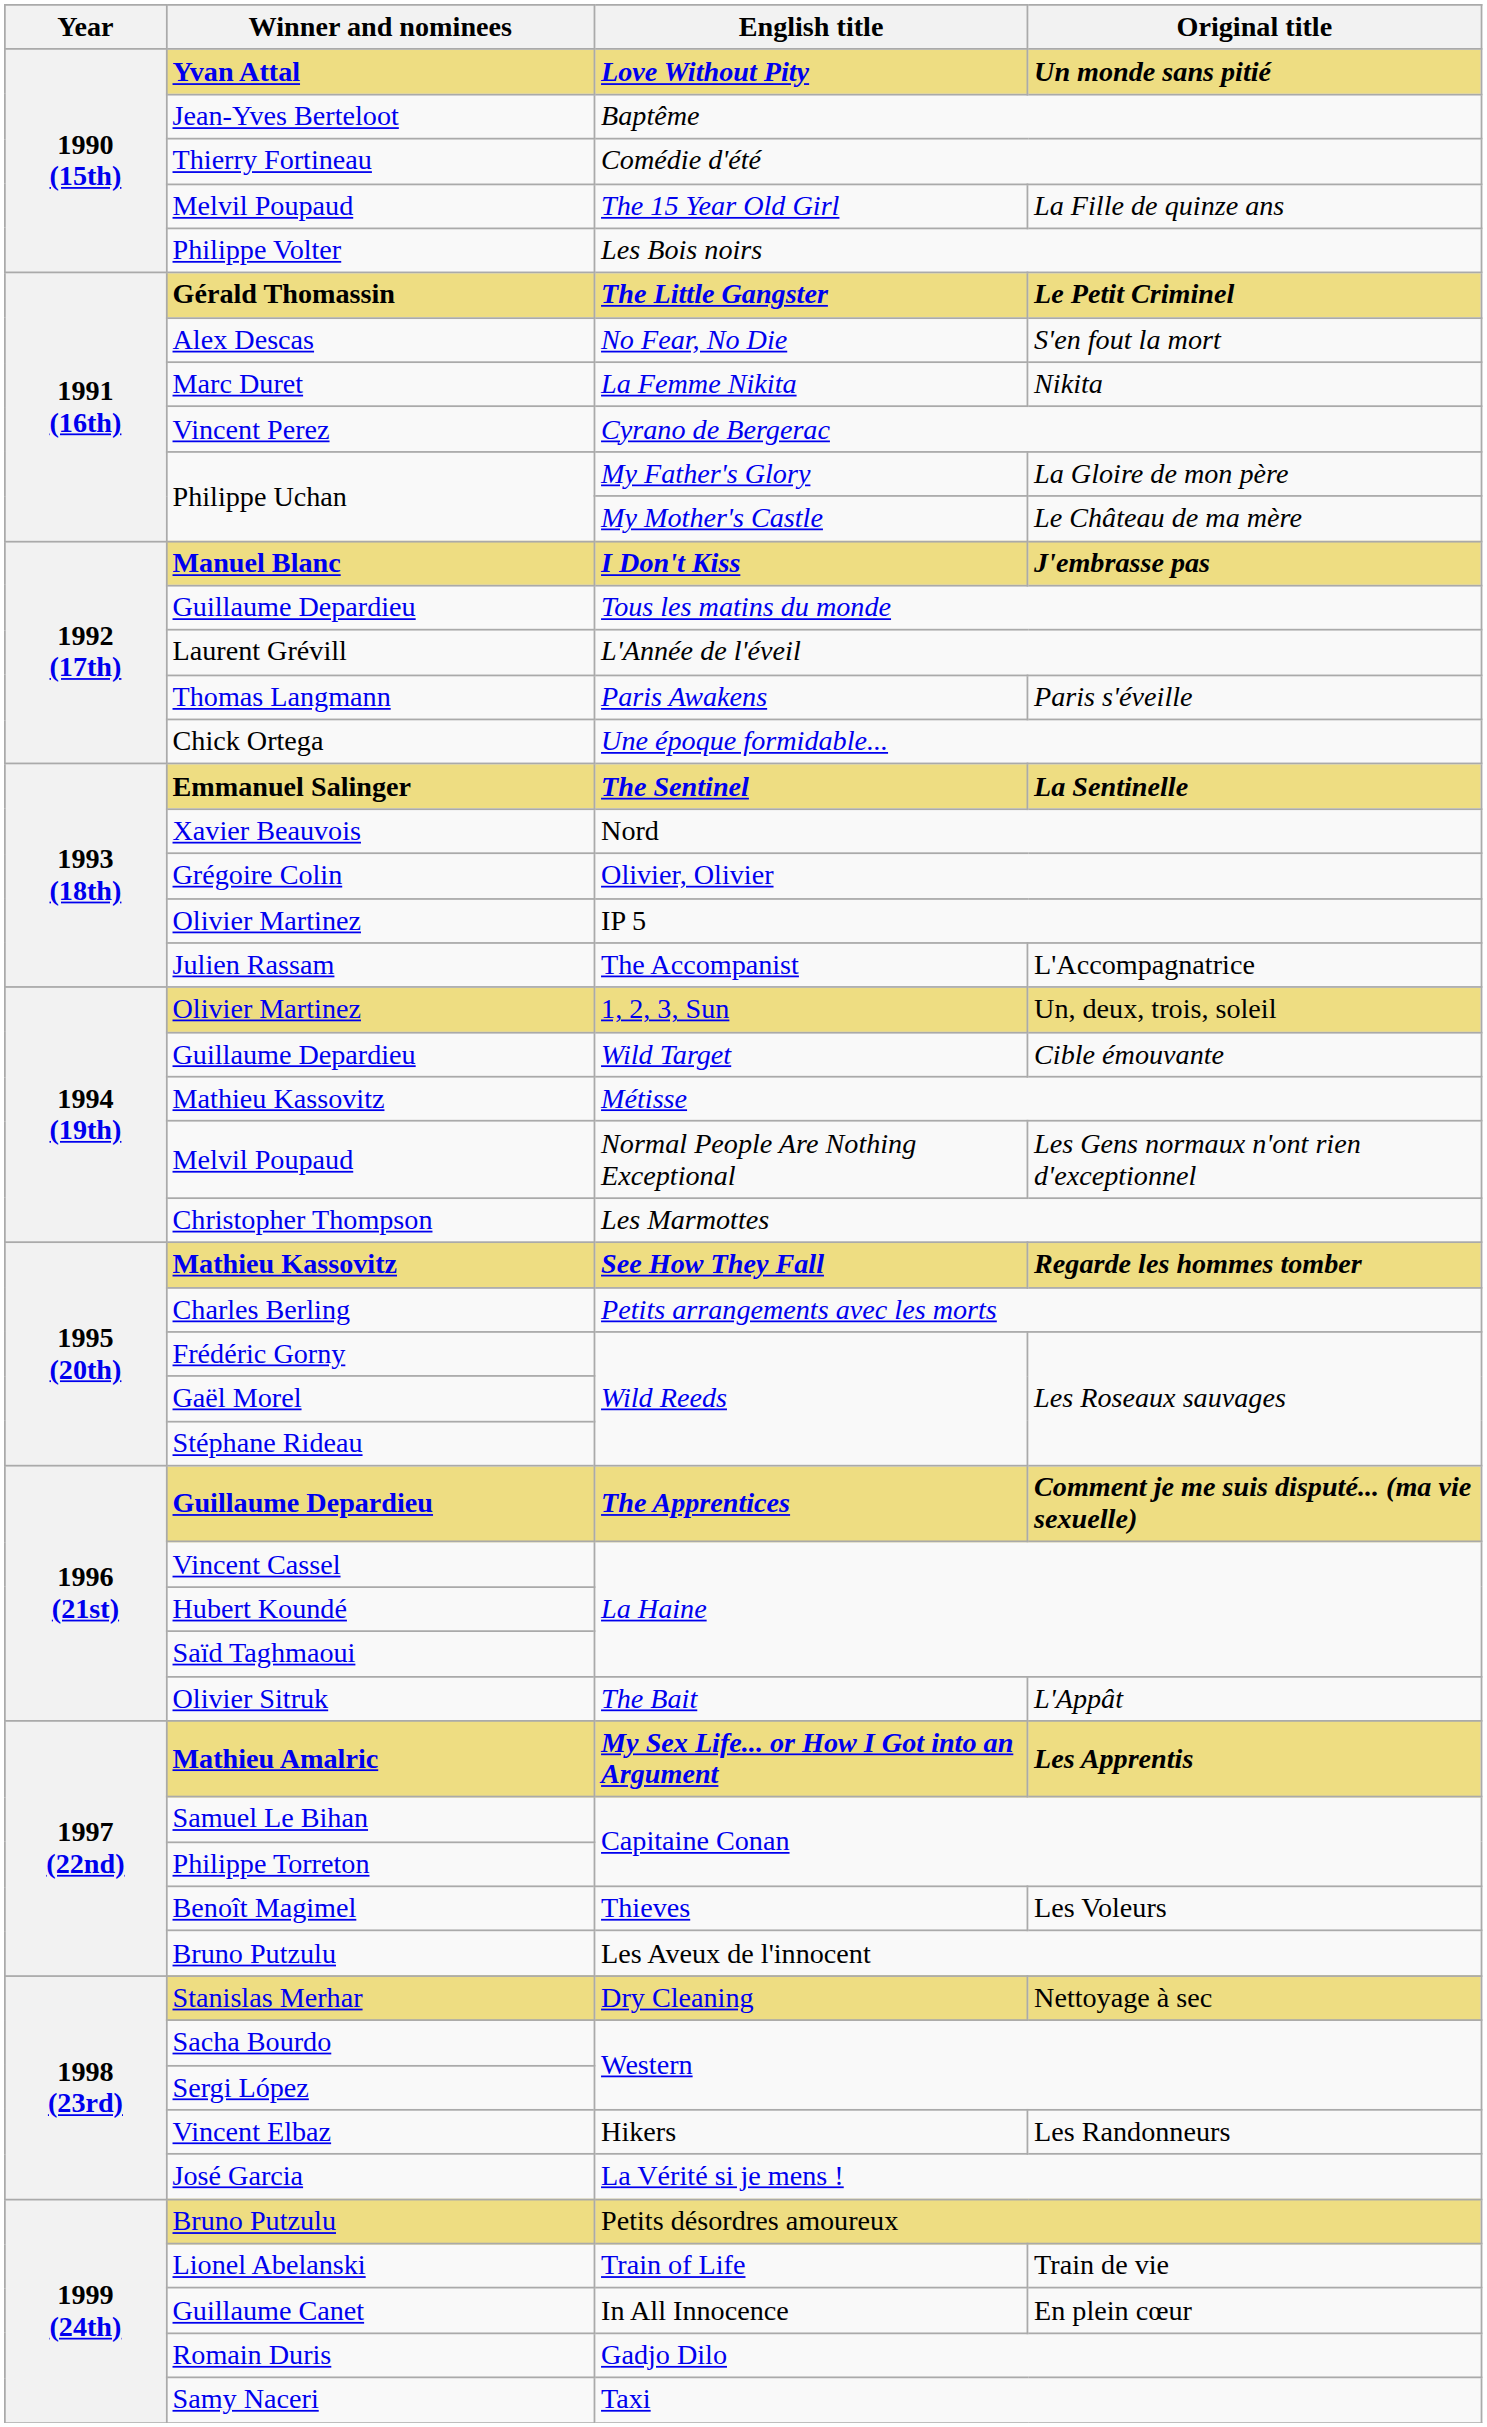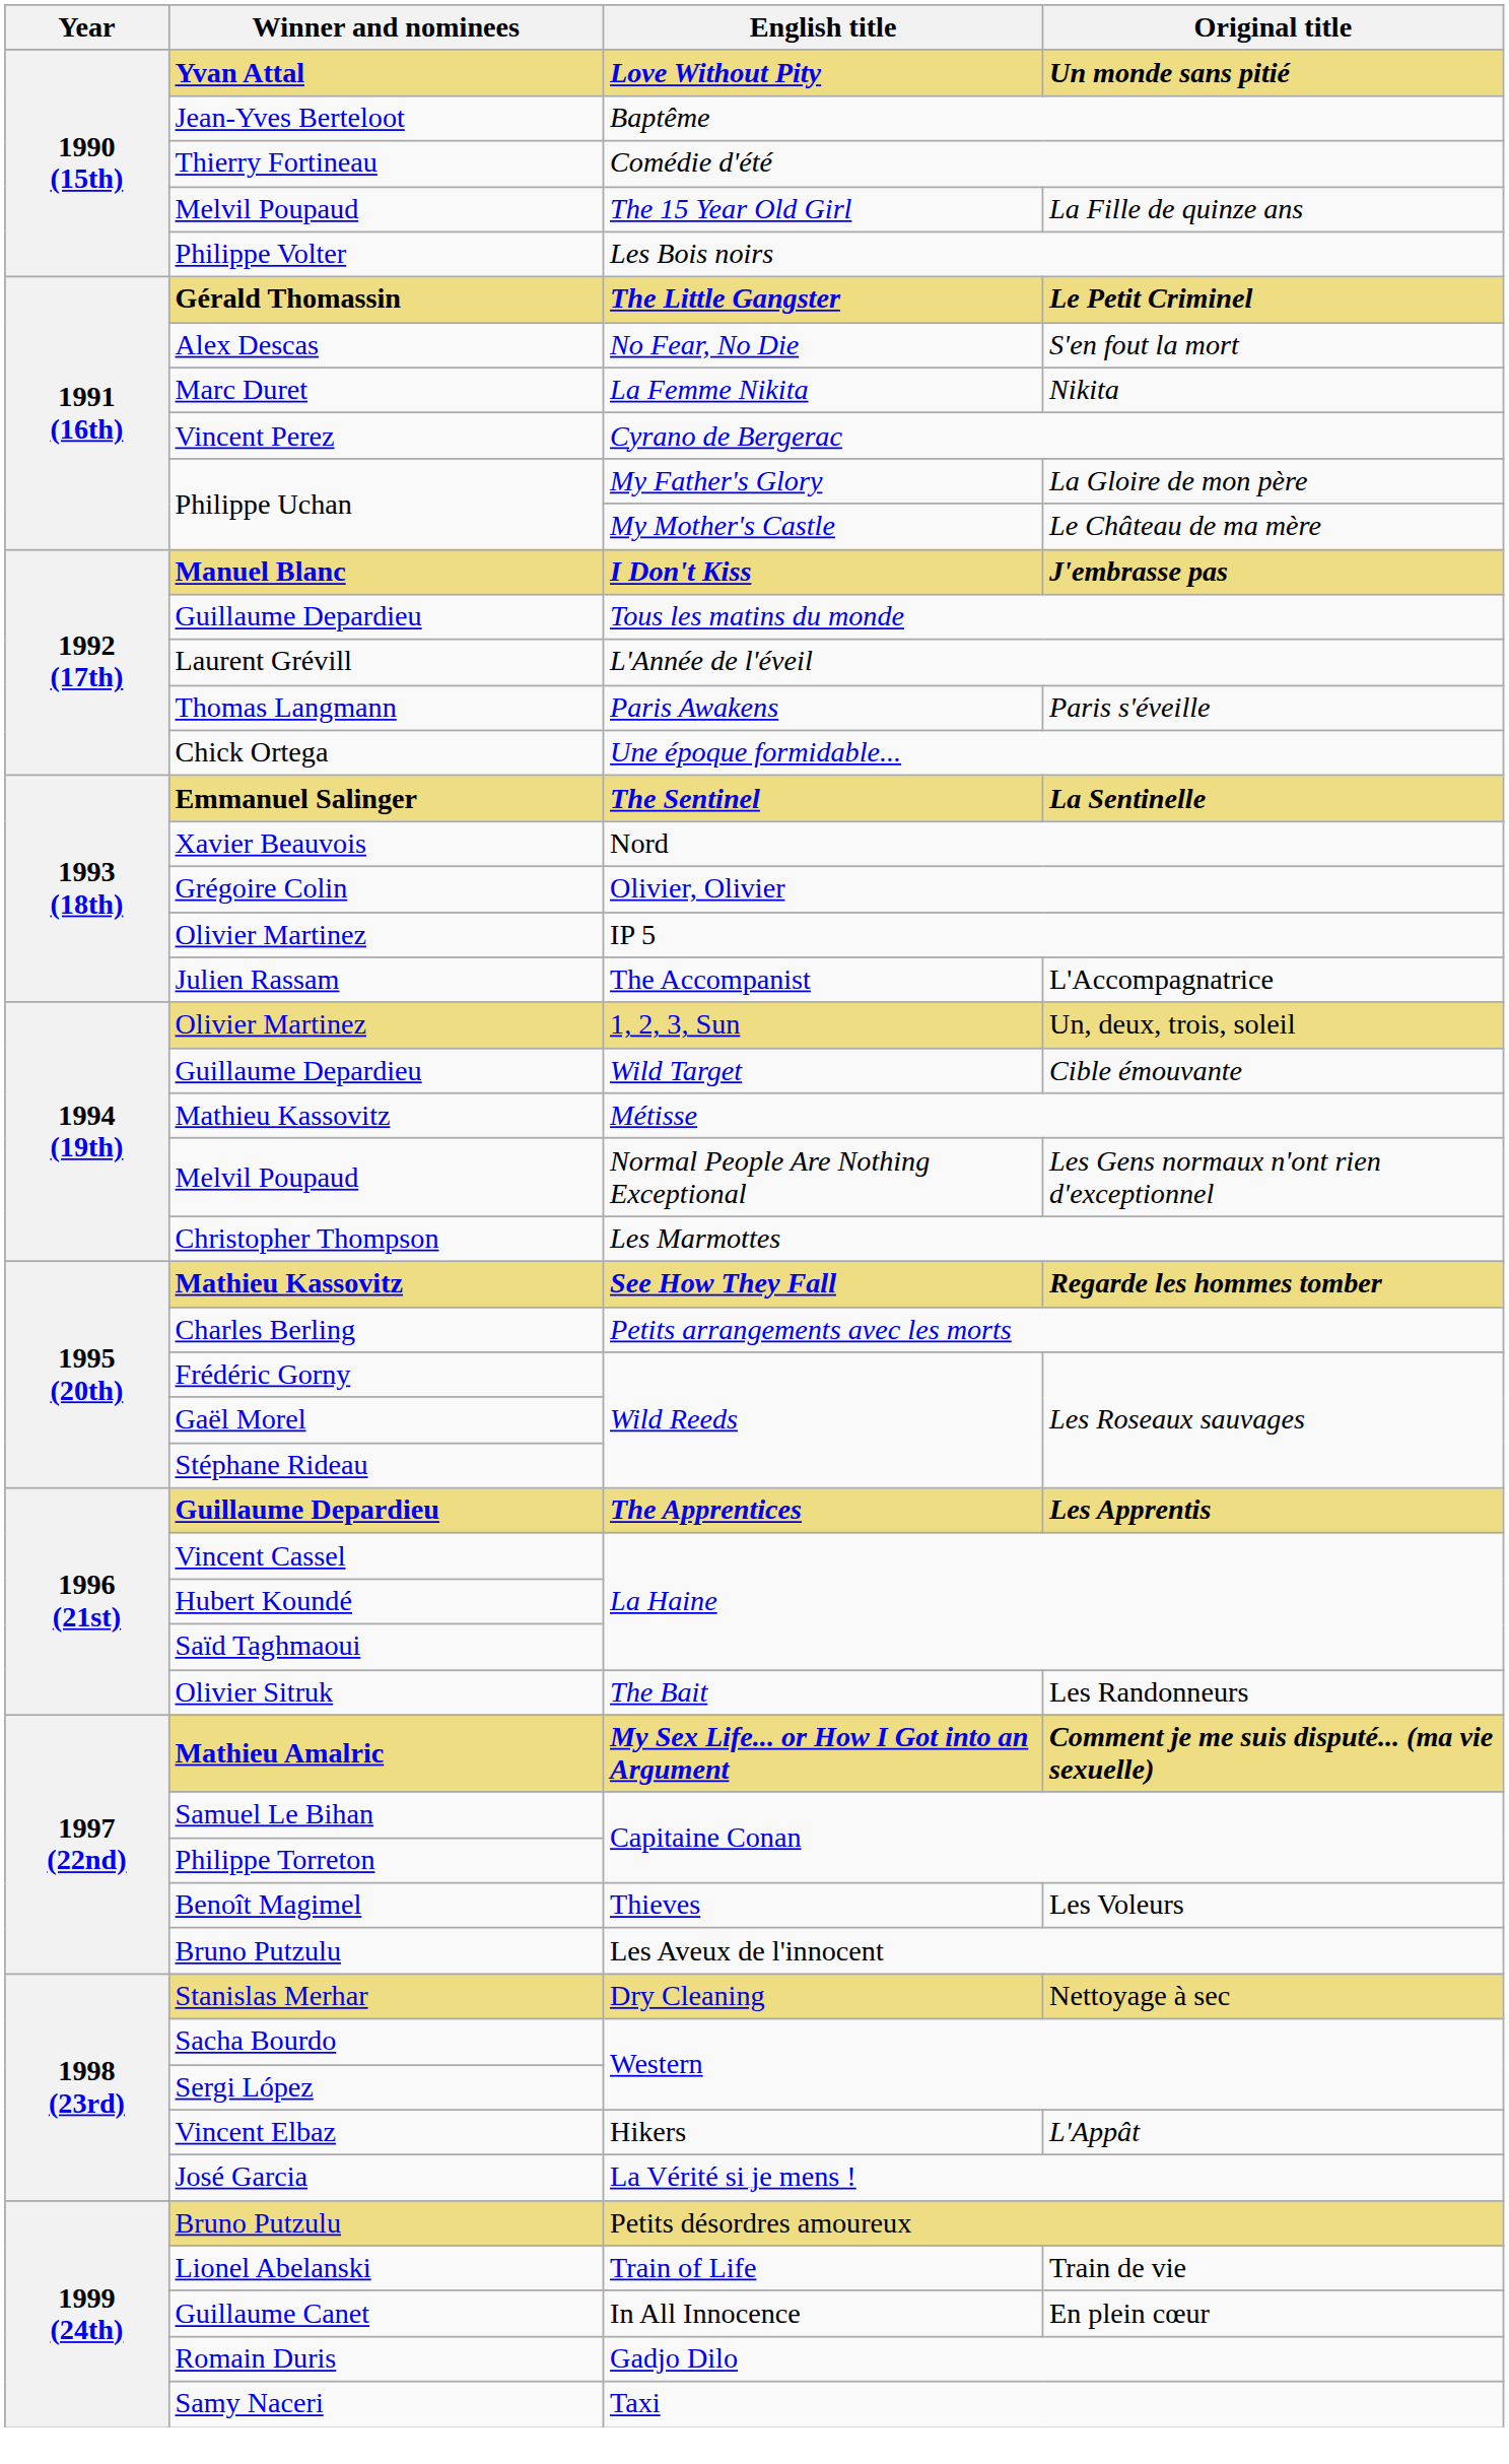The Apprentices | Original title: Comment je me suis disputé... (ma vie sexuelle) -> Les Apprentis
The Bait | Original title: L'Appât -> Les Randonneurs
My Sex Life... or How I Got into an Argument | Original title: Les Apprentis -> Comment je me suis disputé... (ma vie sexuelle)
Hikers | Original title: Les Randonneurs -> L'Appât
